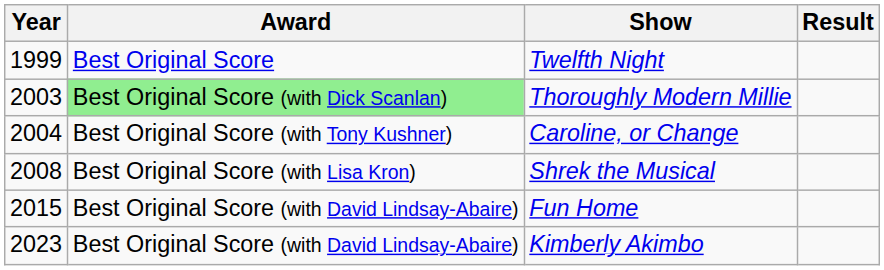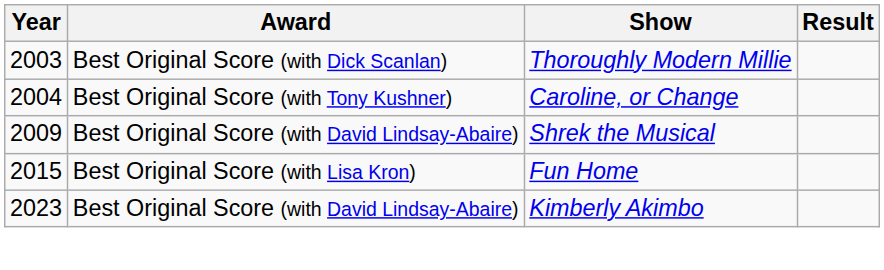- row: 1999 | Best Original Score | Twelfth Night
Thoroughly Modern Millie | Award: lightgreen background -> no background
Shrek the Musical | Year: 2008 -> 2009
Shrek the Musical | Award: Best Original Score (with Lisa Kron) -> Best Original Score (with David Lindsay-Abaire)
Fun Home | Award: Best Original Score (with David Lindsay-Abaire) -> Best Original Score (with Lisa Kron)
